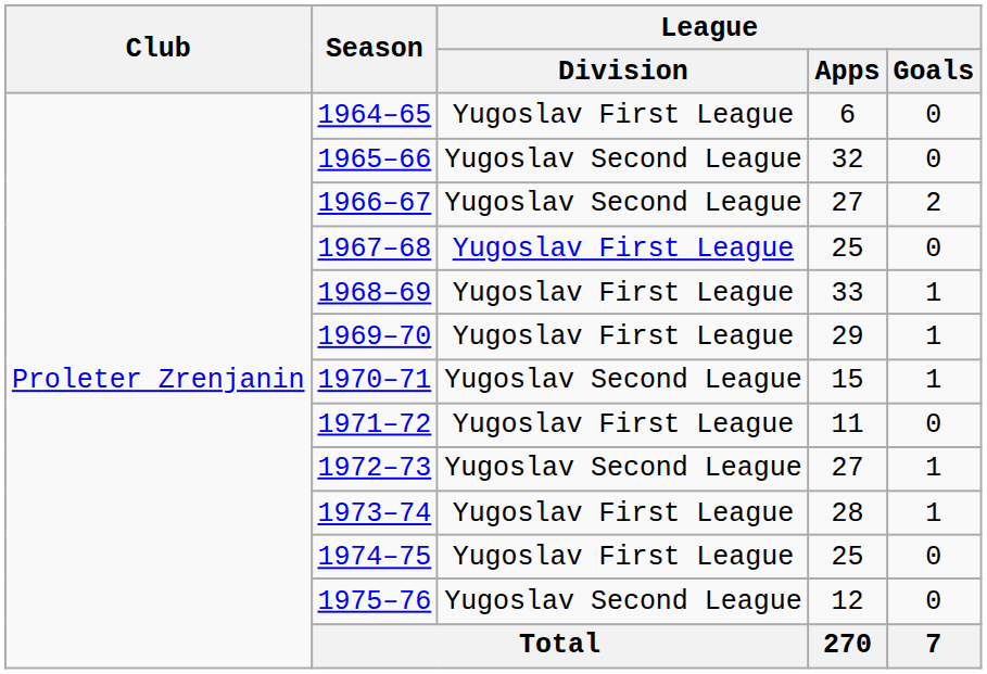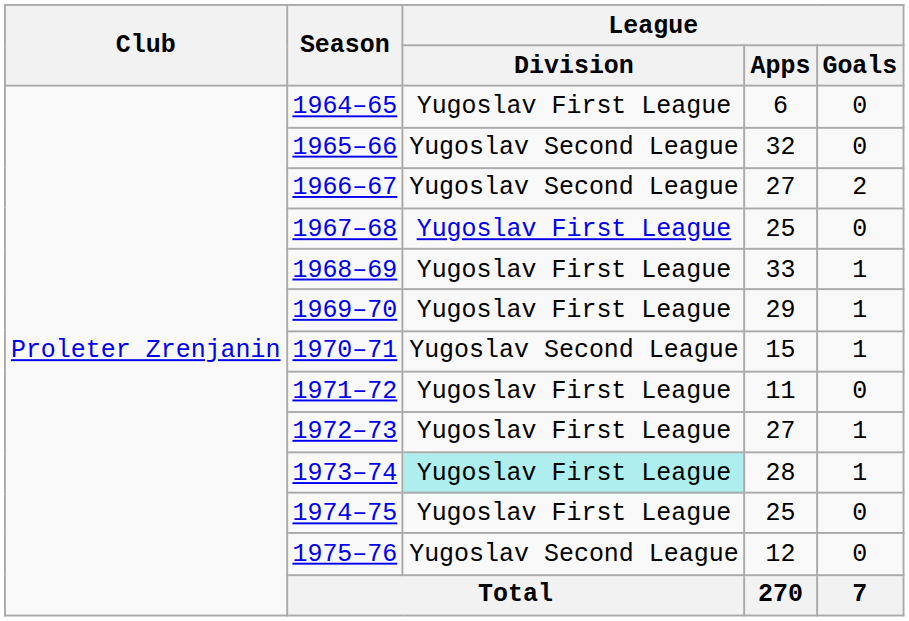1972–73 | League / Division: Yugoslav Second League -> Yugoslav First League
1973–74 | League / Division: no background -> paleturquoise background
